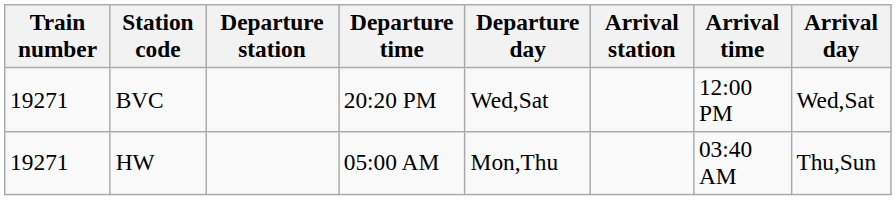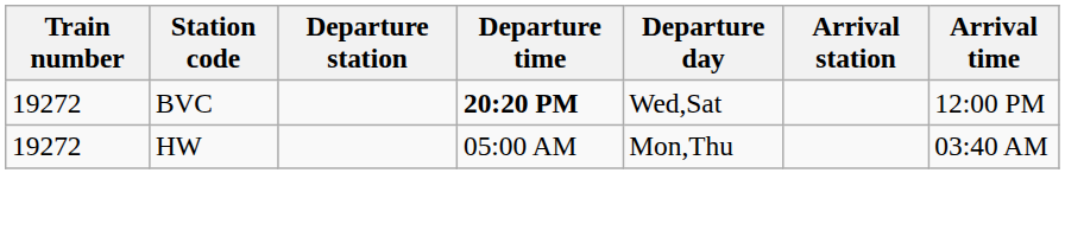- column: Arrival day | Wed,Sat | Thu,Sun
BVC | Train number: 19271 -> 19272
BVC | Departure time: normal -> bold
HW | Train number: 19271 -> 19272
